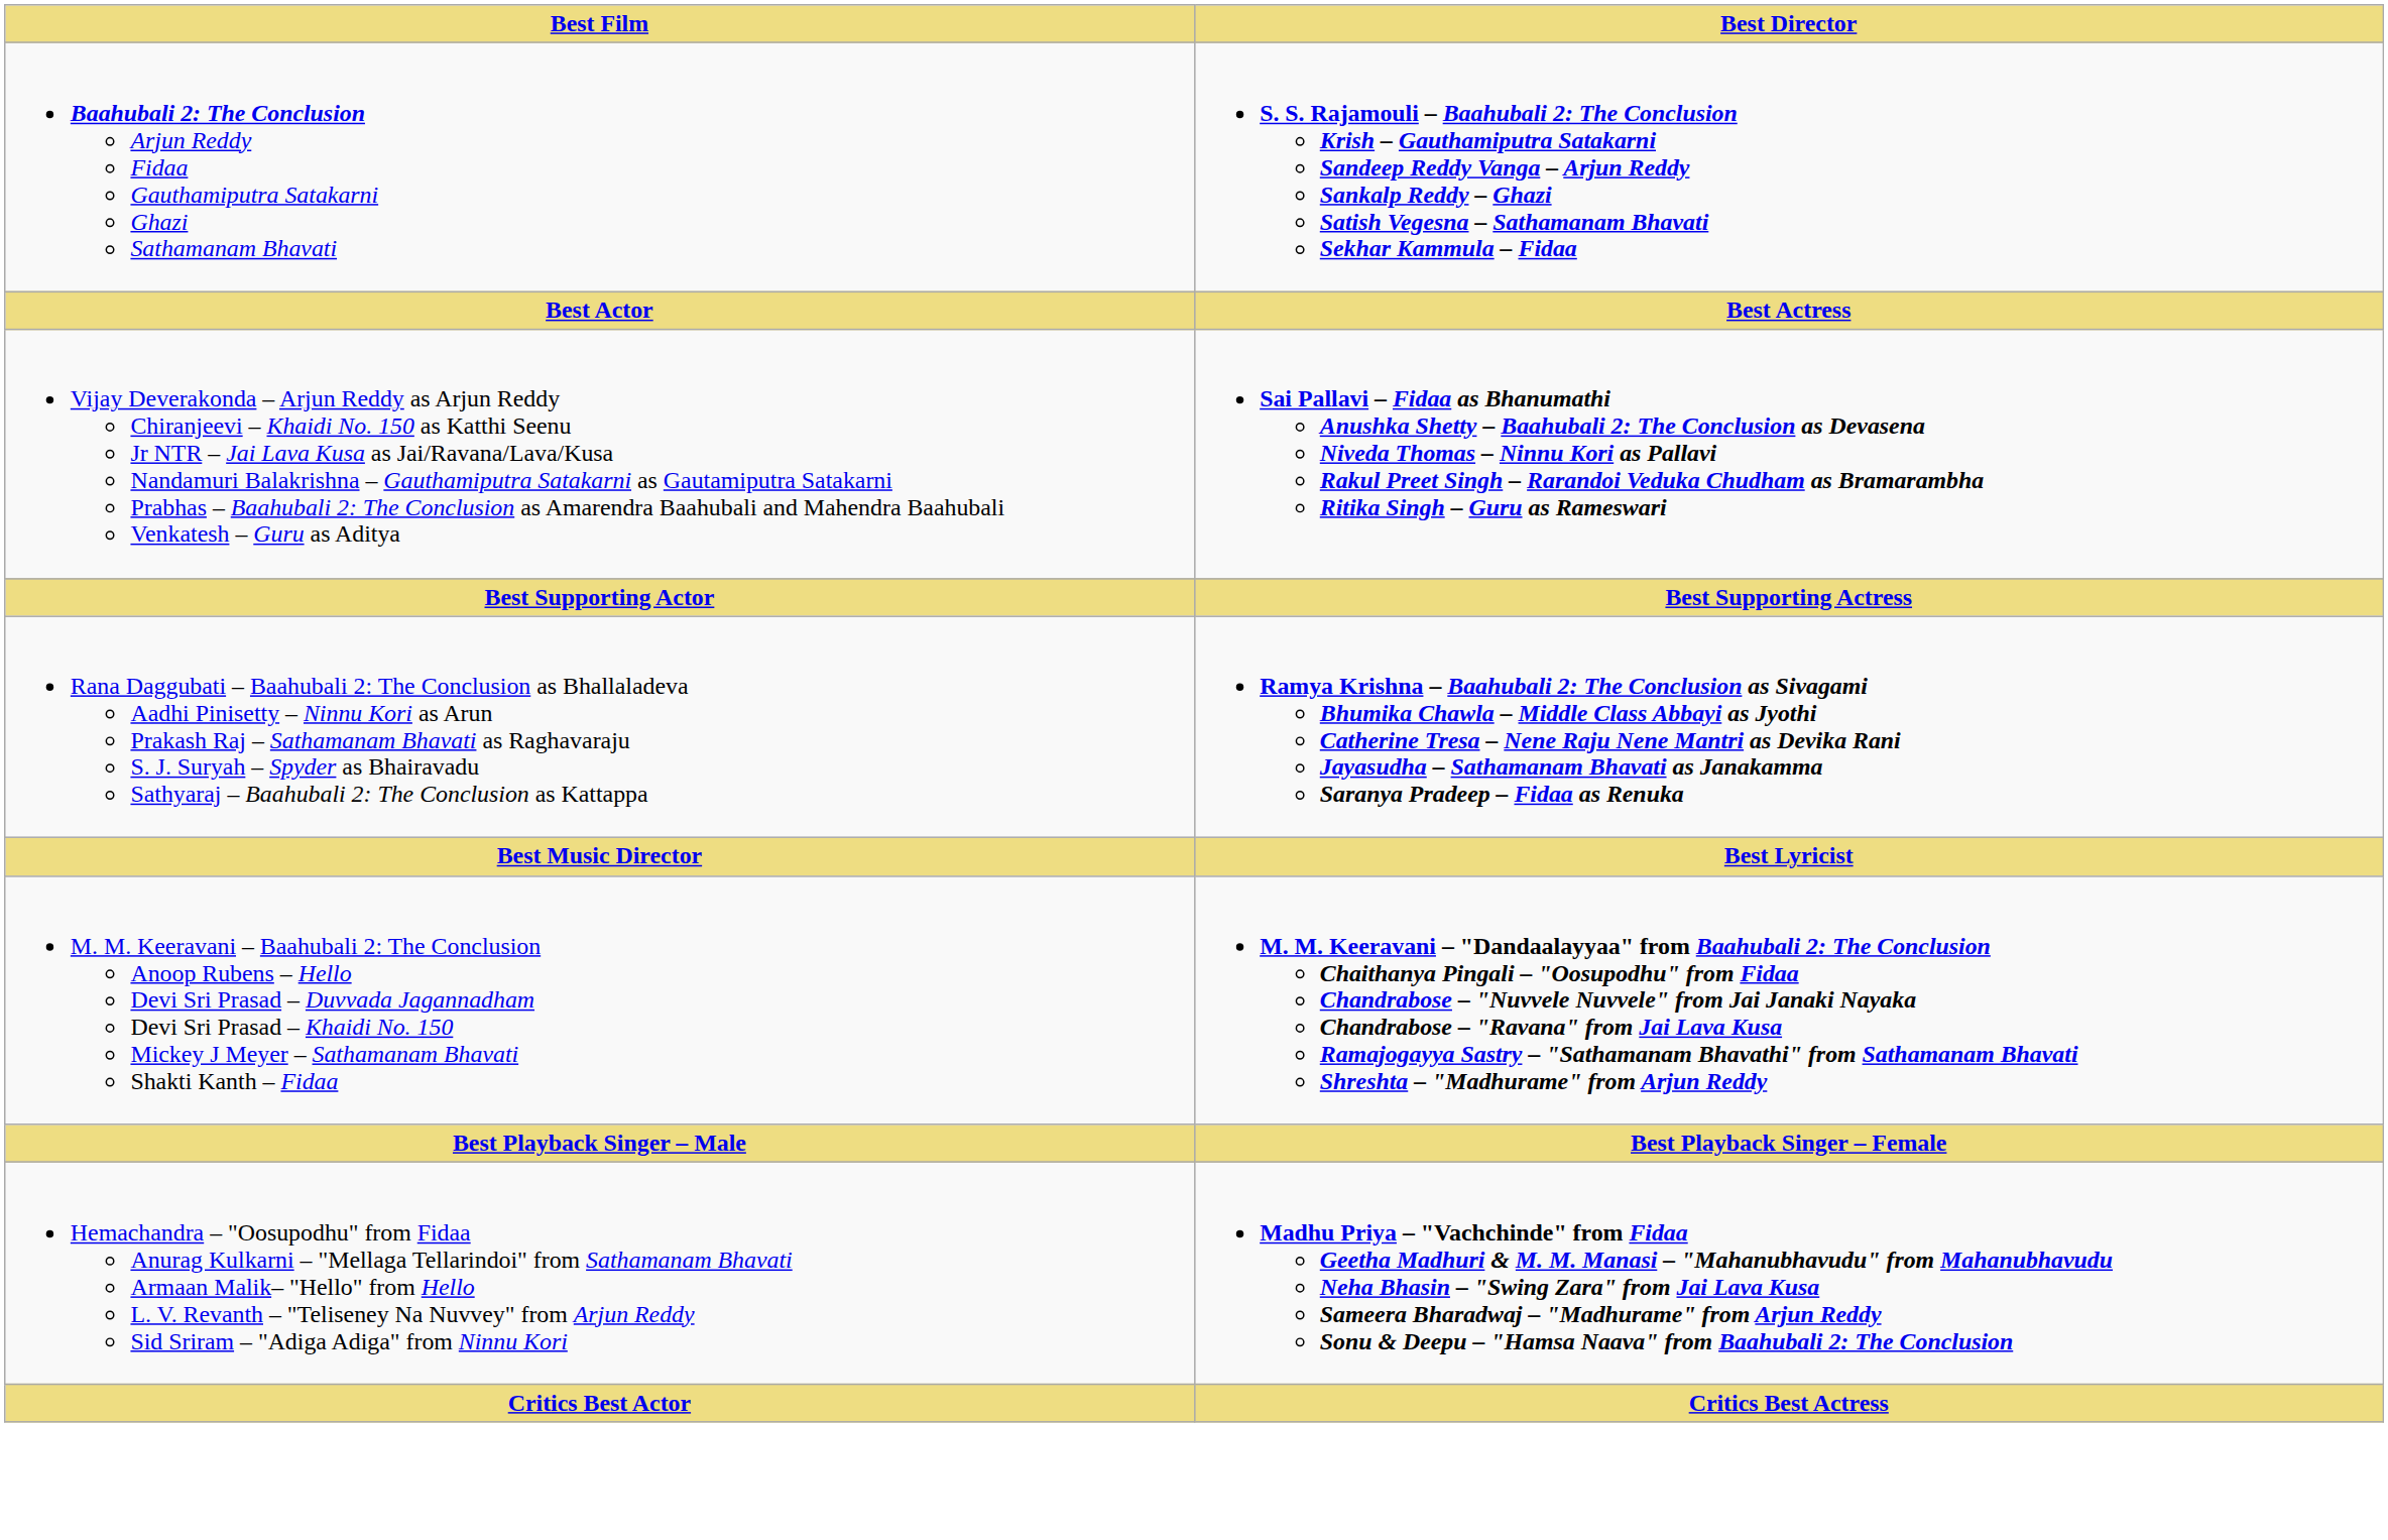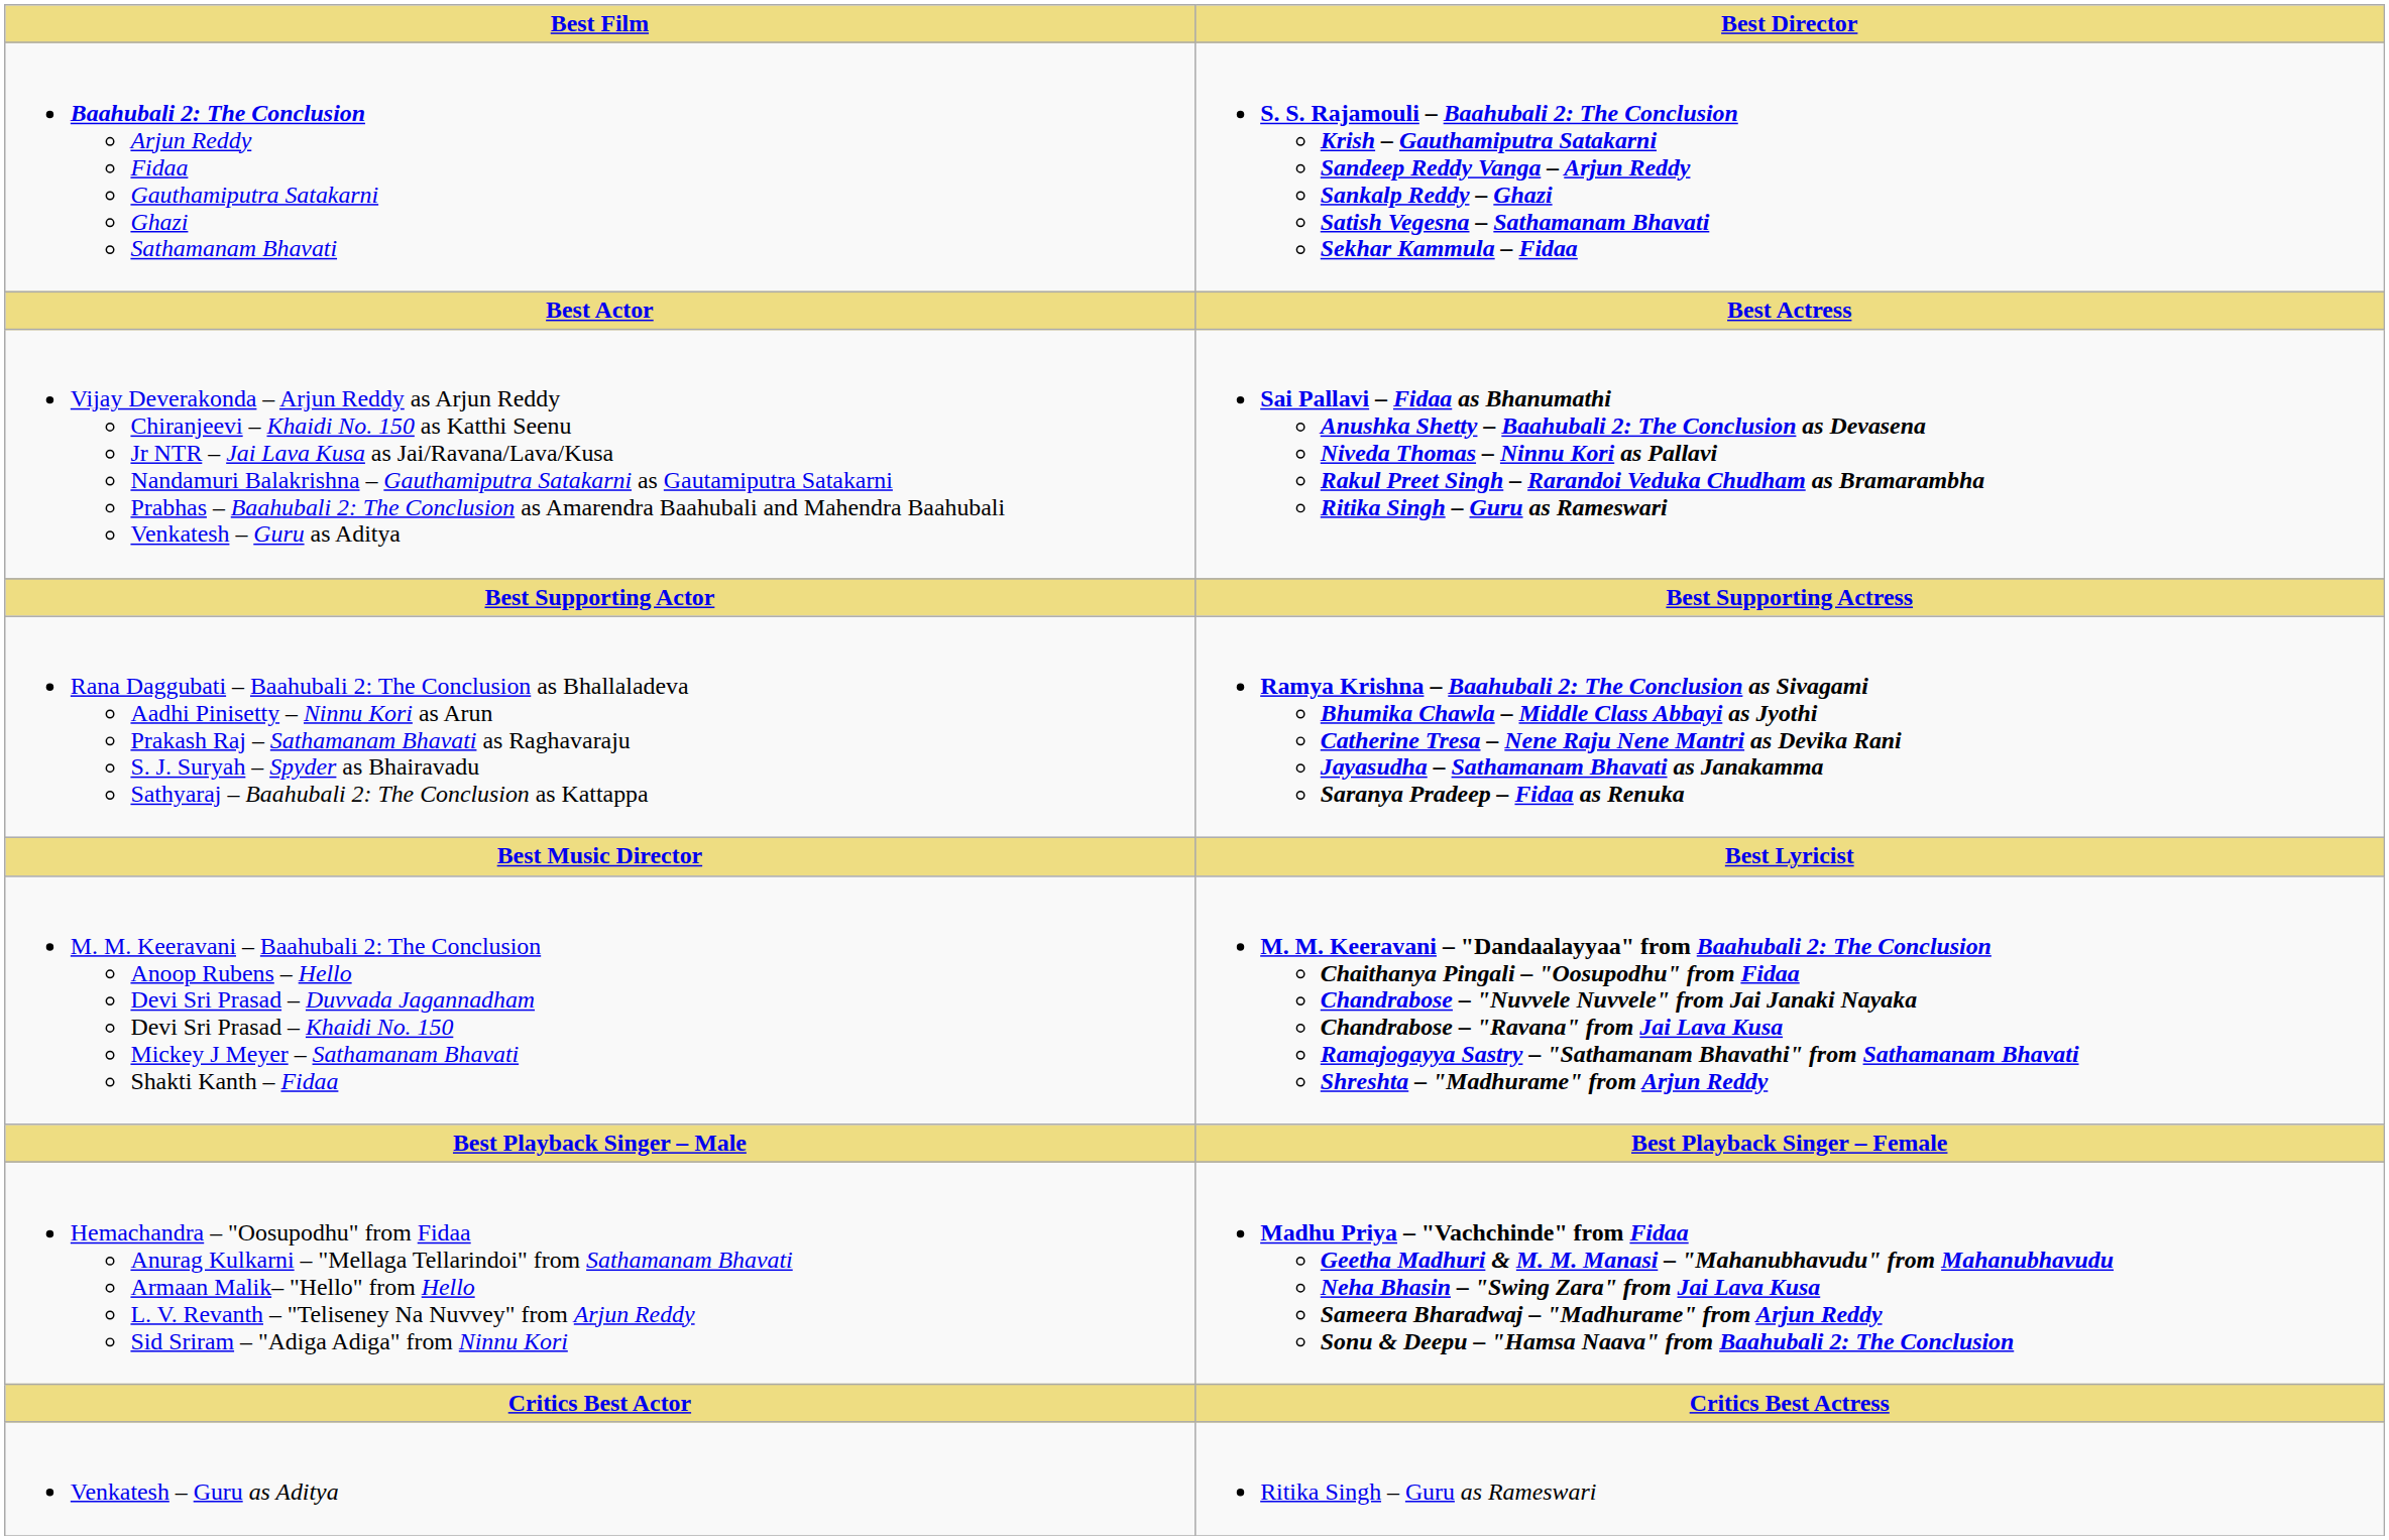+ row: Venkatesh – Guru as Aditya | Ritika Singh – Guru as Rameswari
